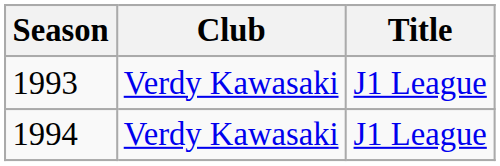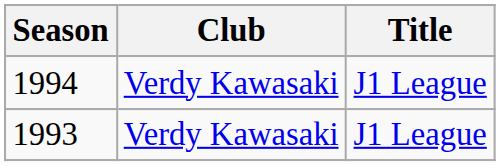rows swapped: 1993 <-> 1994
